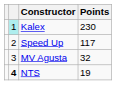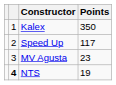Kalex | column 2: paleturquoise background -> no background
Kalex | Points: 230 -> 350
MV Agusta | Points: 32 -> 23
